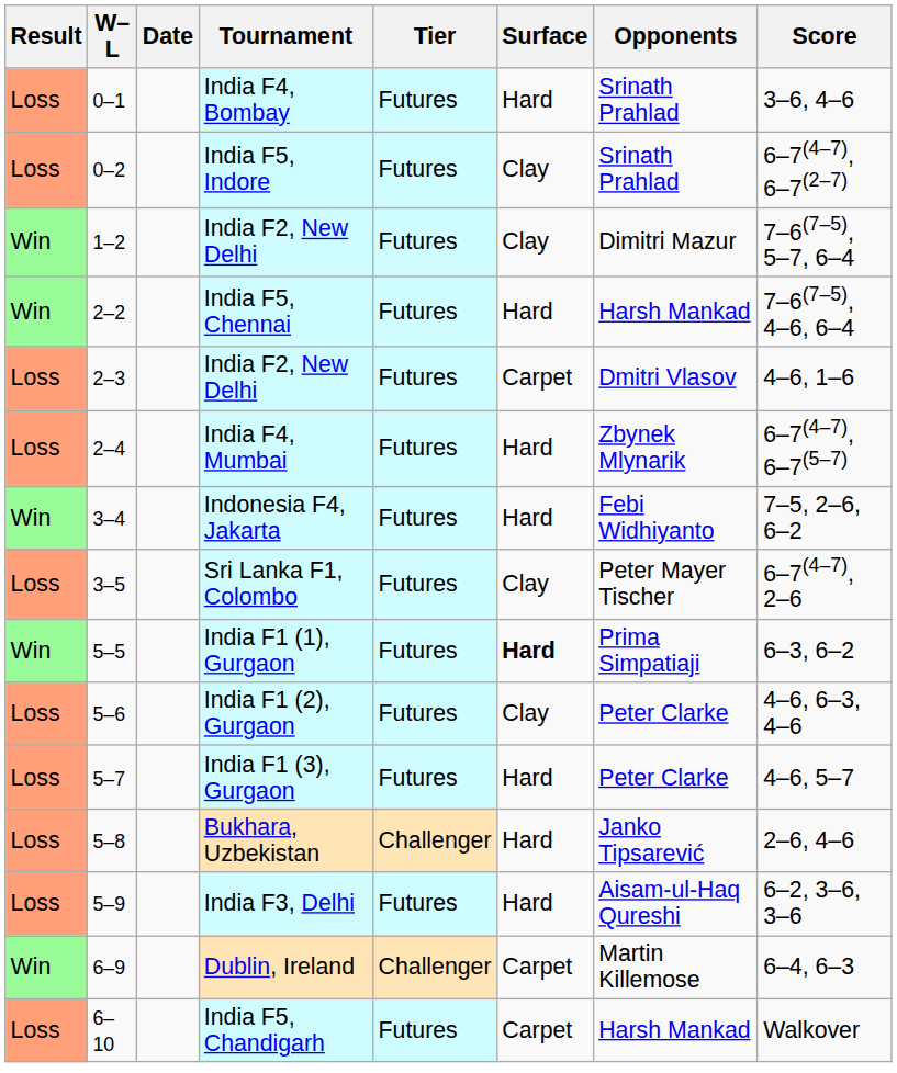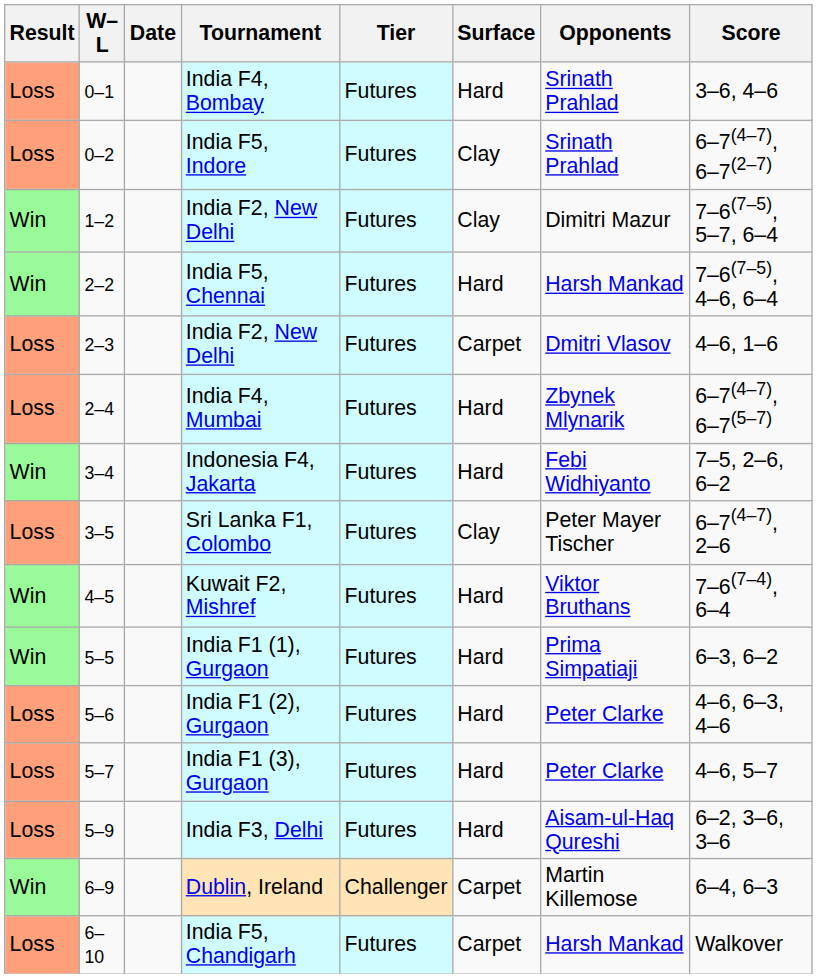+ row: Win | 4–5 | Kuwait F2, Mishref | Futures | Hard | Viktor Bruthans | 7–6(7–4), 6–4
India F1 (1), Gurgaon | Surface: bold -> normal
India F1 (2), Gurgaon | Surface: Clay -> Hard
- row: Loss | 5–8 | Bukhara, Uzbekistan | Challenger | Hard | Janko Tipsarević | 2–6, 4–6
